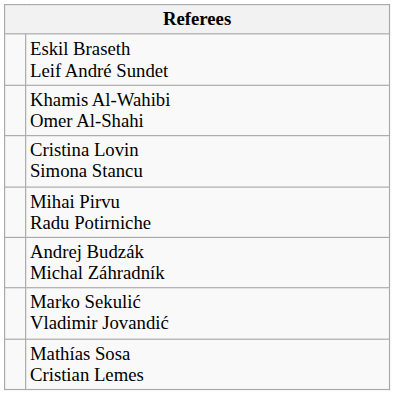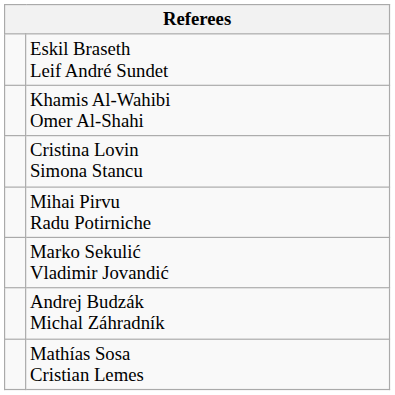rows swapped: Marko Sekulić Vladimir Jovandić <-> Andrej Budzák Michal Záhradník
